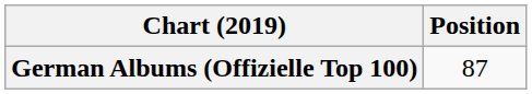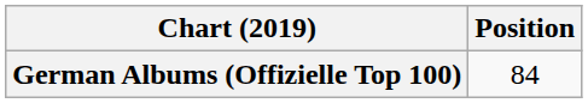German Albums (Offizielle Top 100) | Position: 87 -> 84
